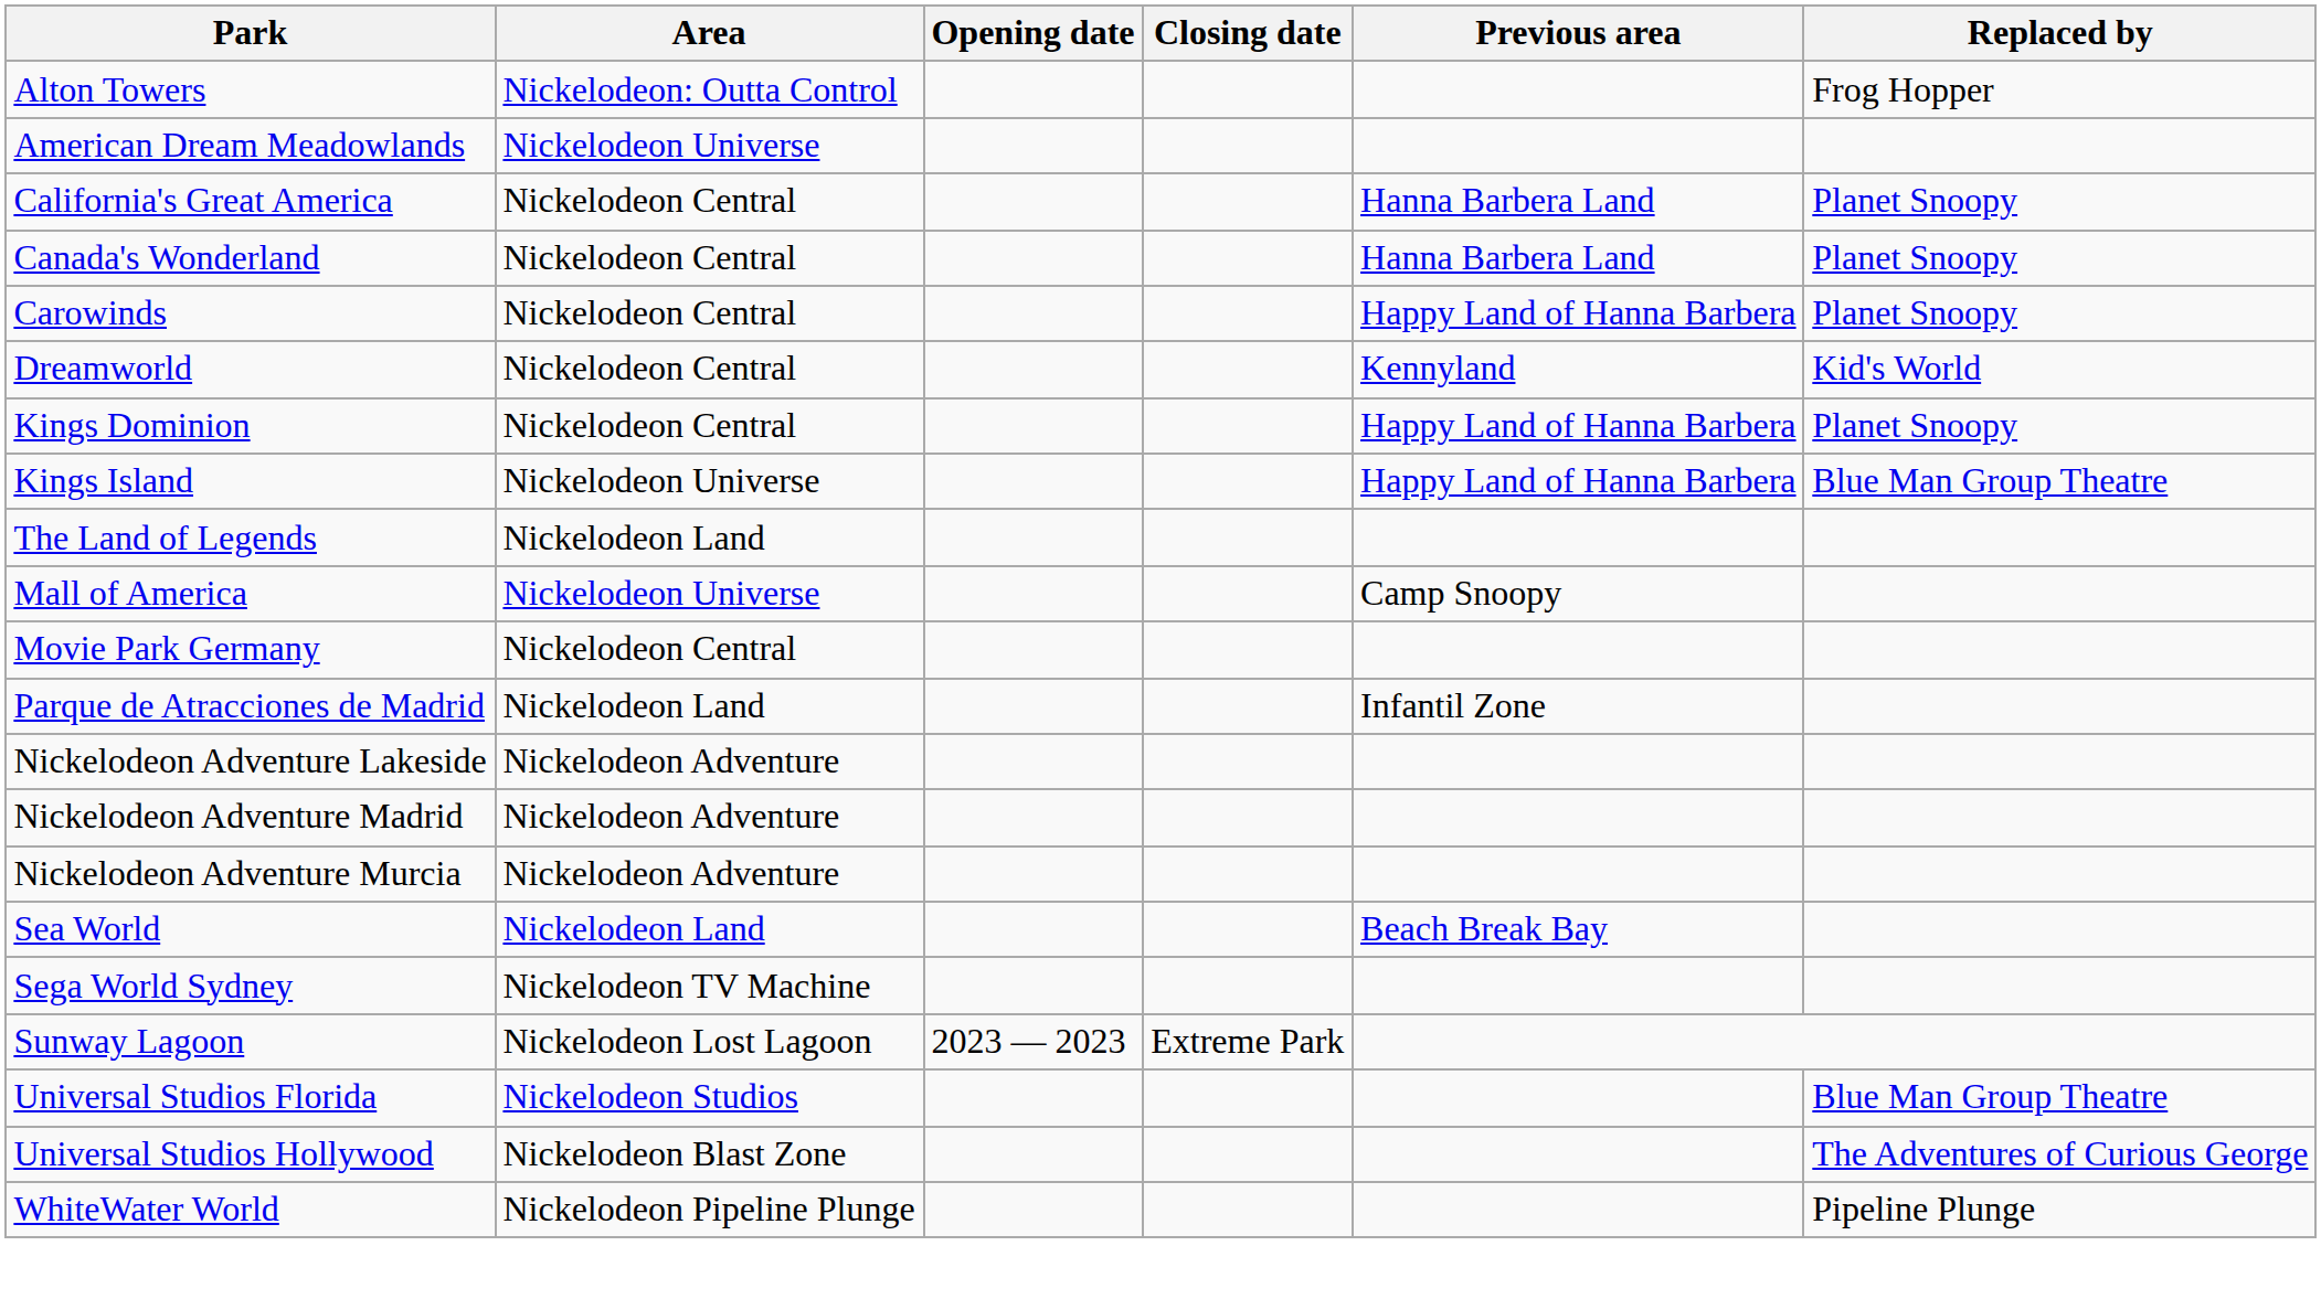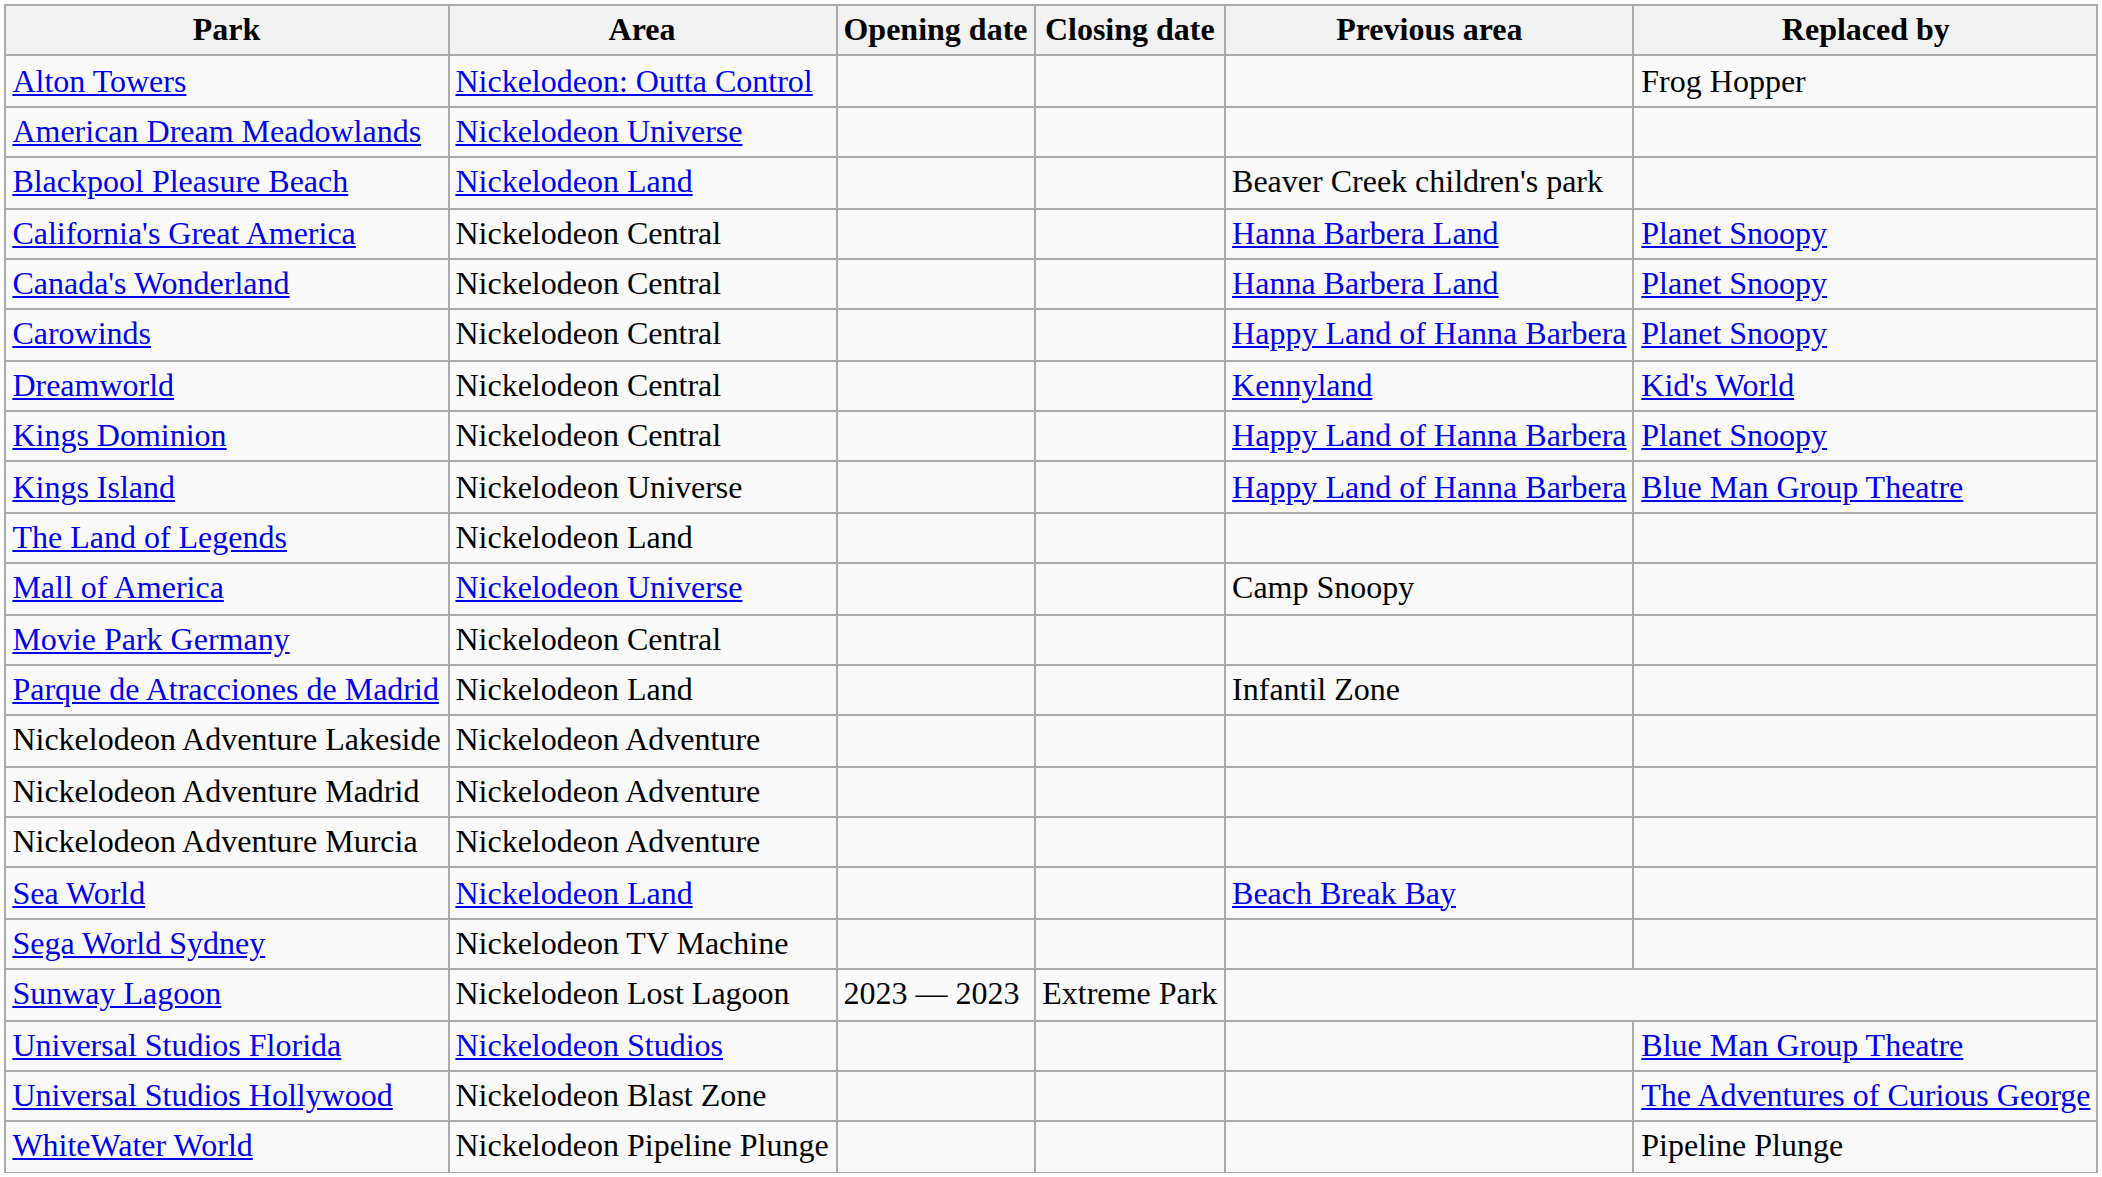+ row: Blackpool Pleasure Beach | Nickelodeon Land | Beaver Creek children's park
